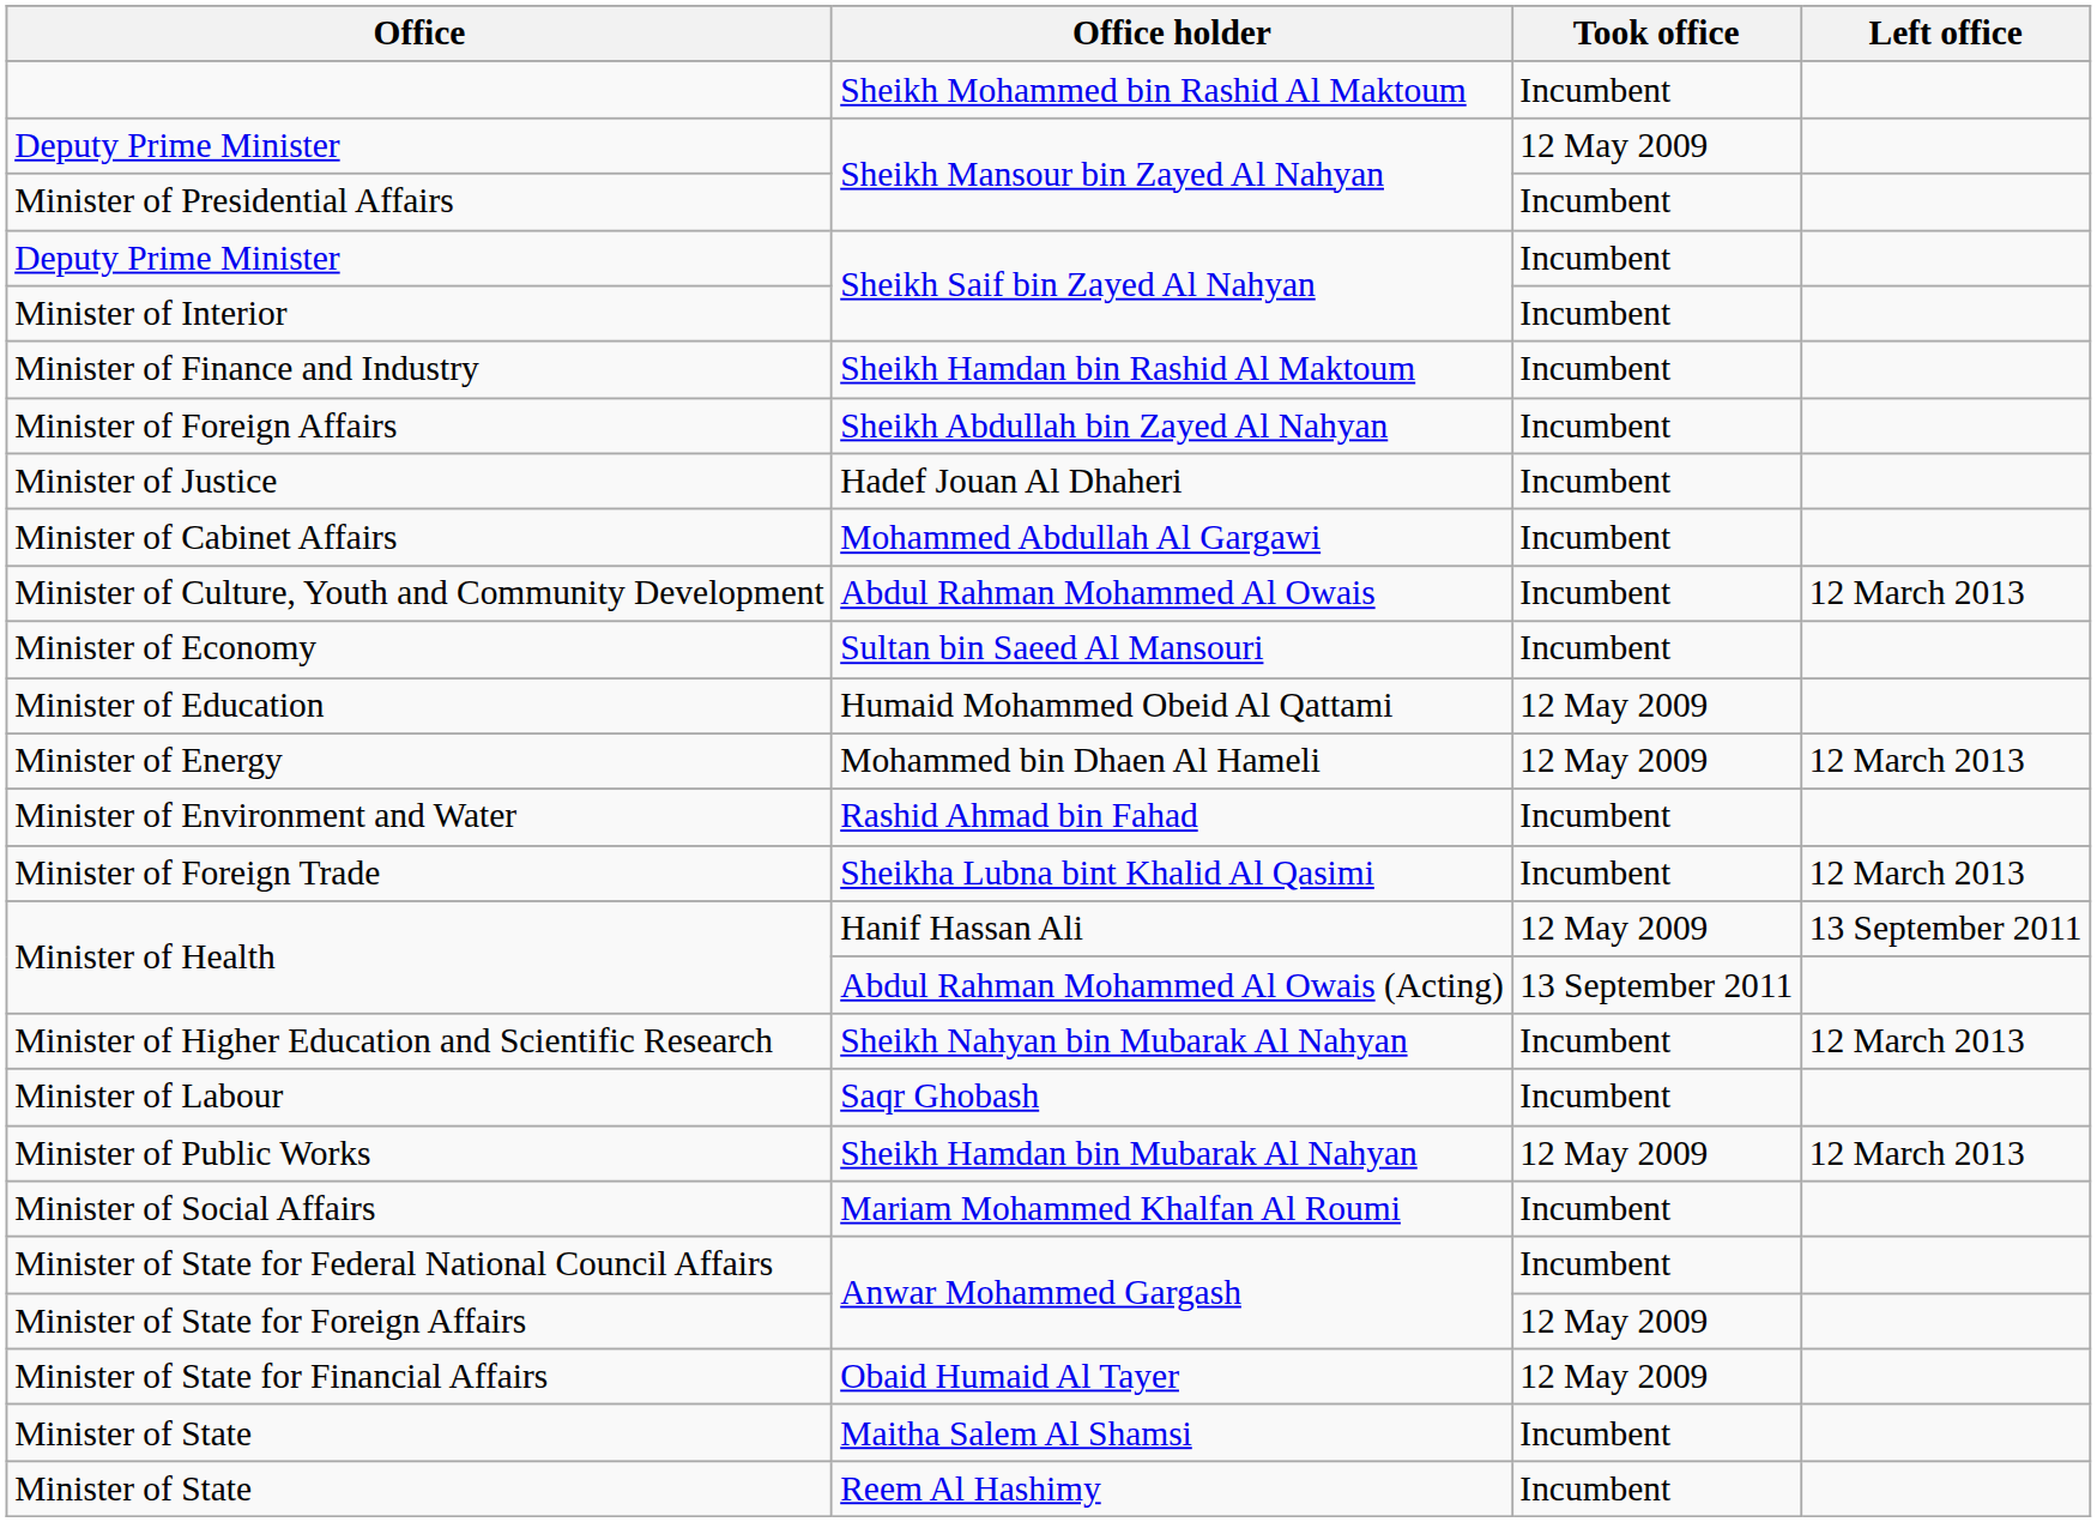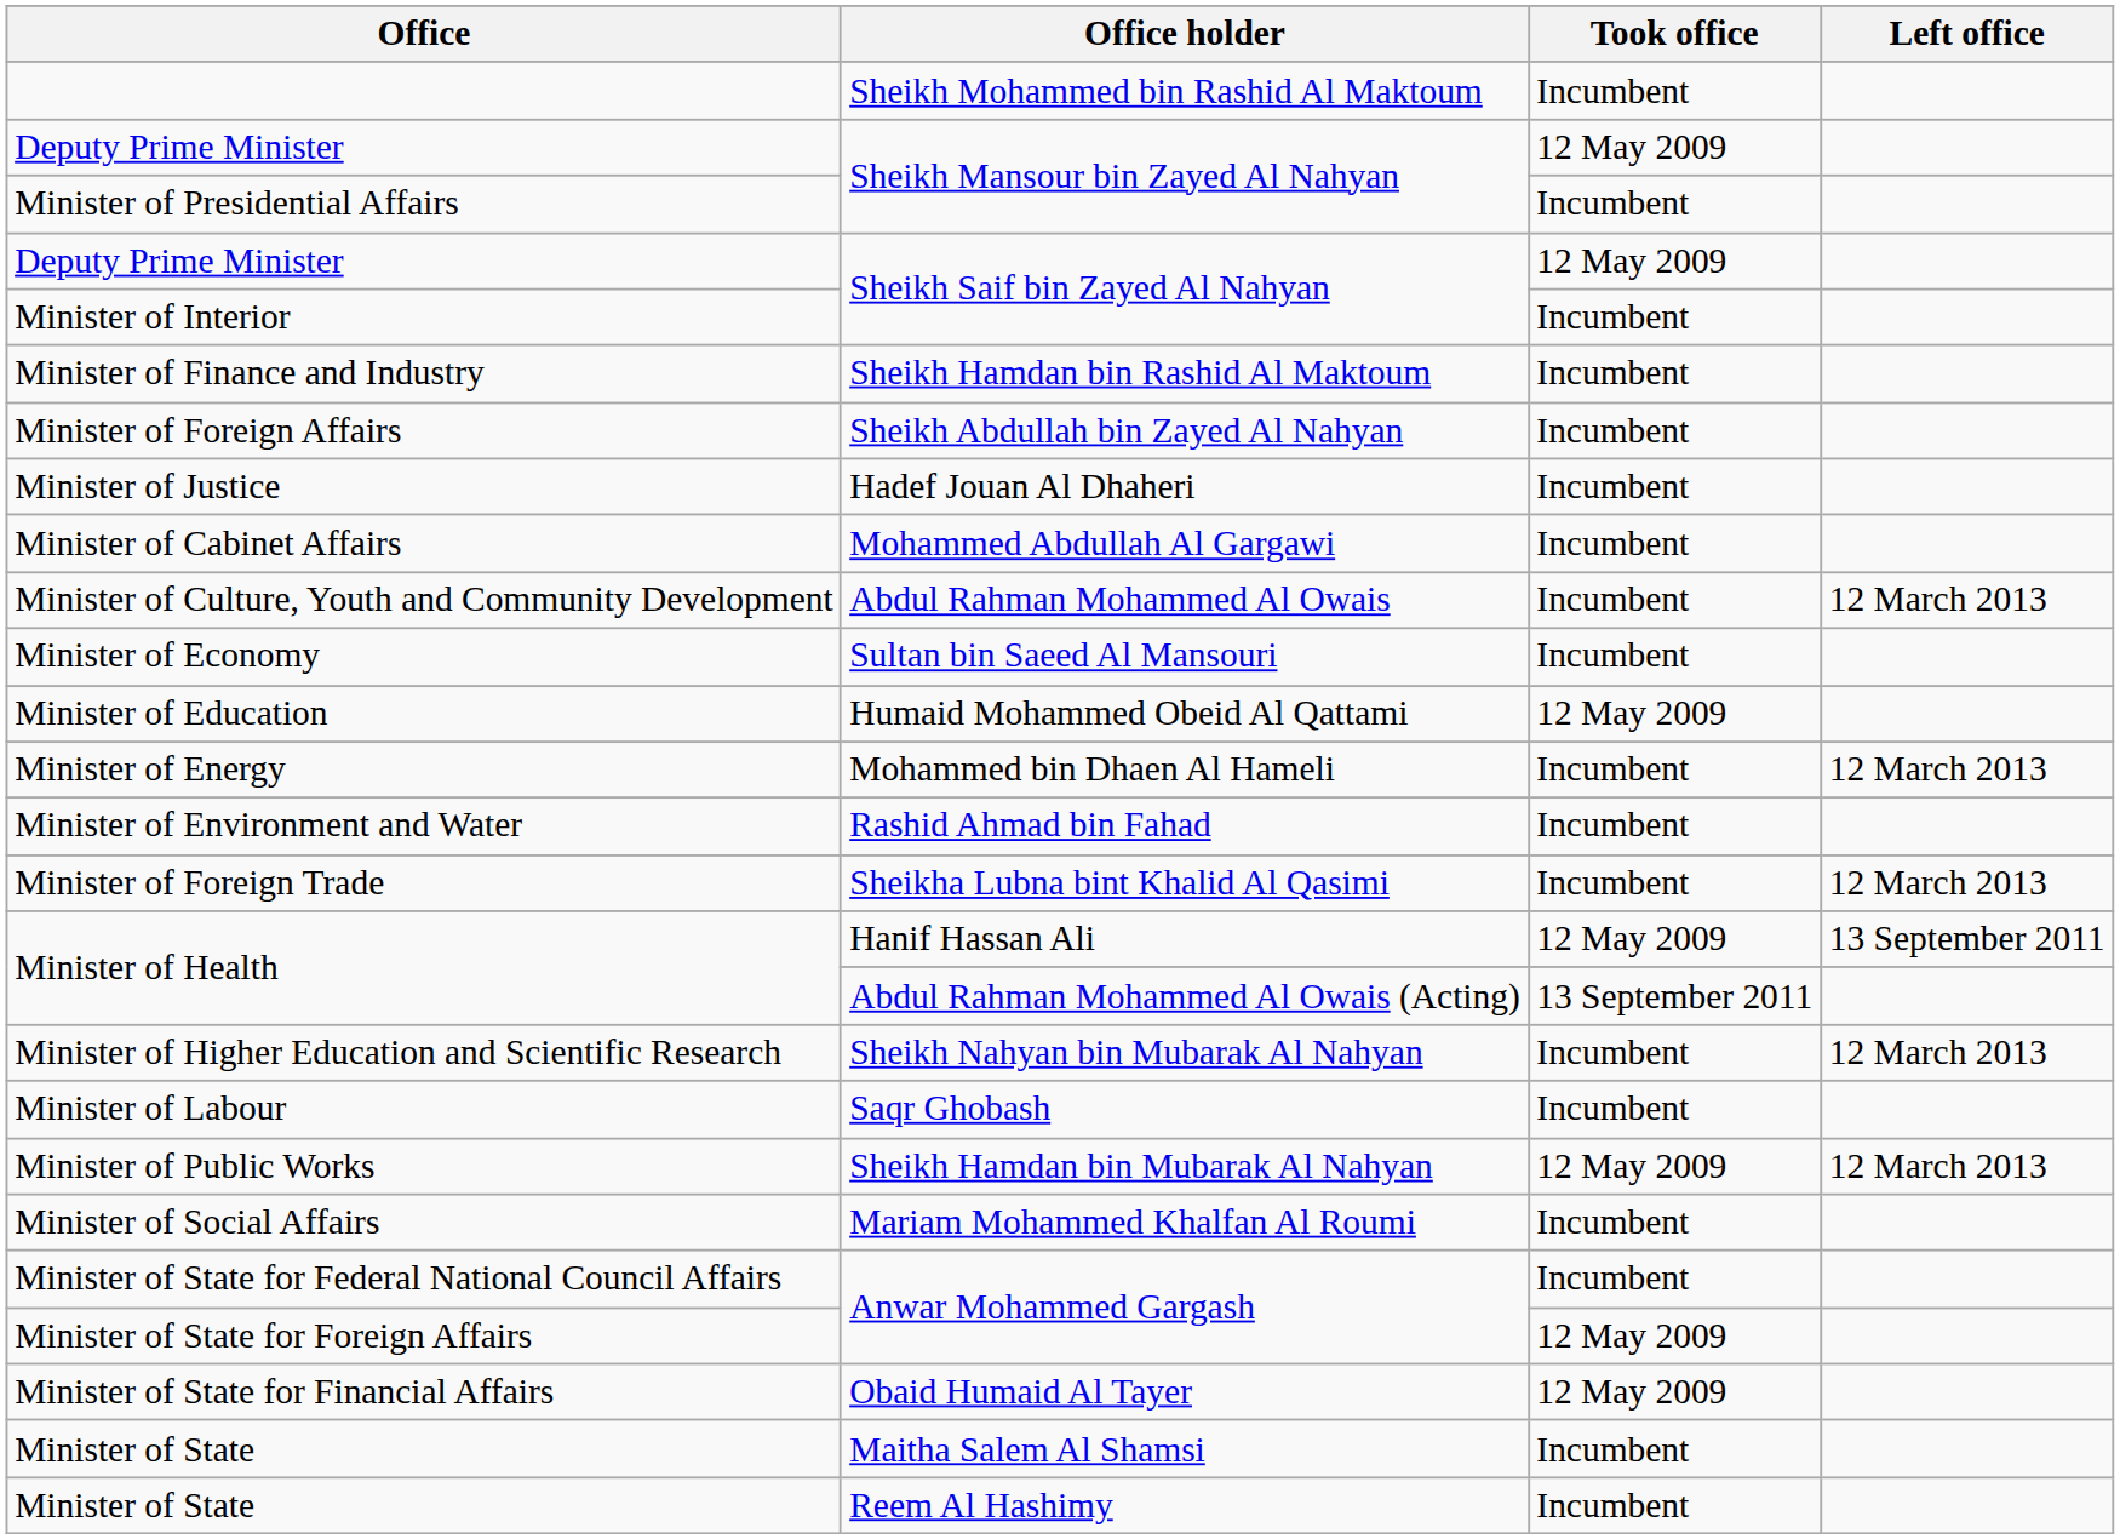Deputy Prime Minister / Sheikh Saif bin Zayed Al Nahyan | Took office: Incumbent -> 12 May 2009
Minister of Energy | Took office: 12 May 2009 -> Incumbent
